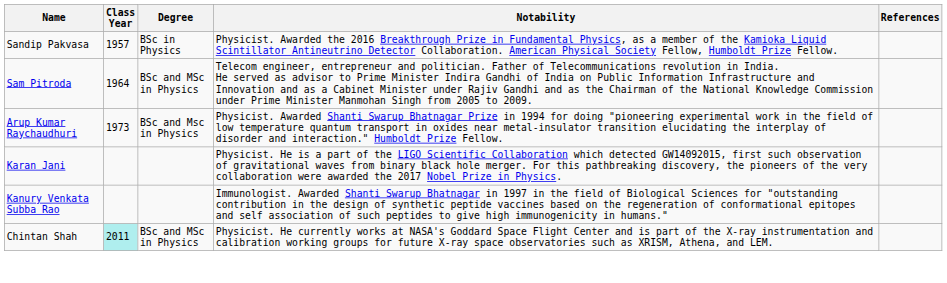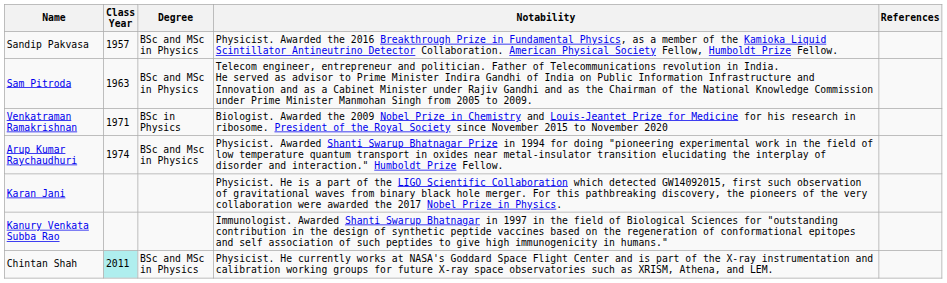Sandip Pakvasa | Degree: BSc in Physics -> BSc and MSc in Physics
Sam Pitroda | Class Year: 1964 -> 1963
+ row: Venkatraman Ramakrishnan | 1971 | BSc in Physics | Biologist. Awarded the 2009 Nobel Prize in Chemistry and Louis-Jeantet Prize for Medicine for his research in ribosome. President of the Royal Society since November 2015 to November 2020
Arup Kumar Raychaudhuri | Class Year: 1973 -> 1974
